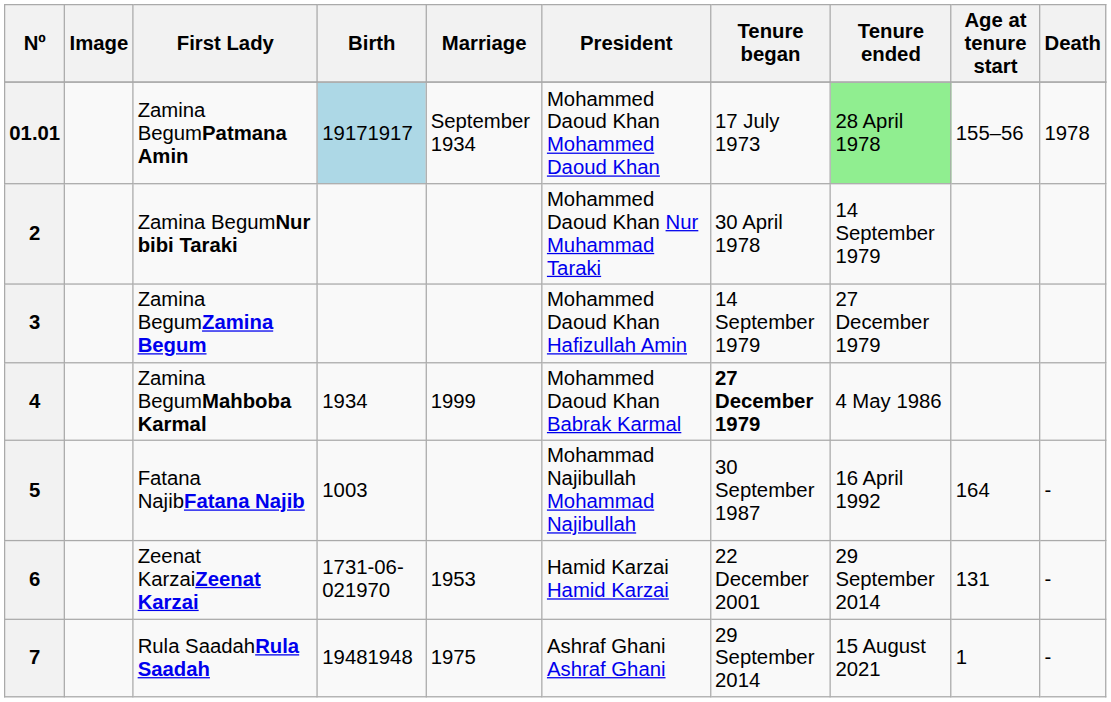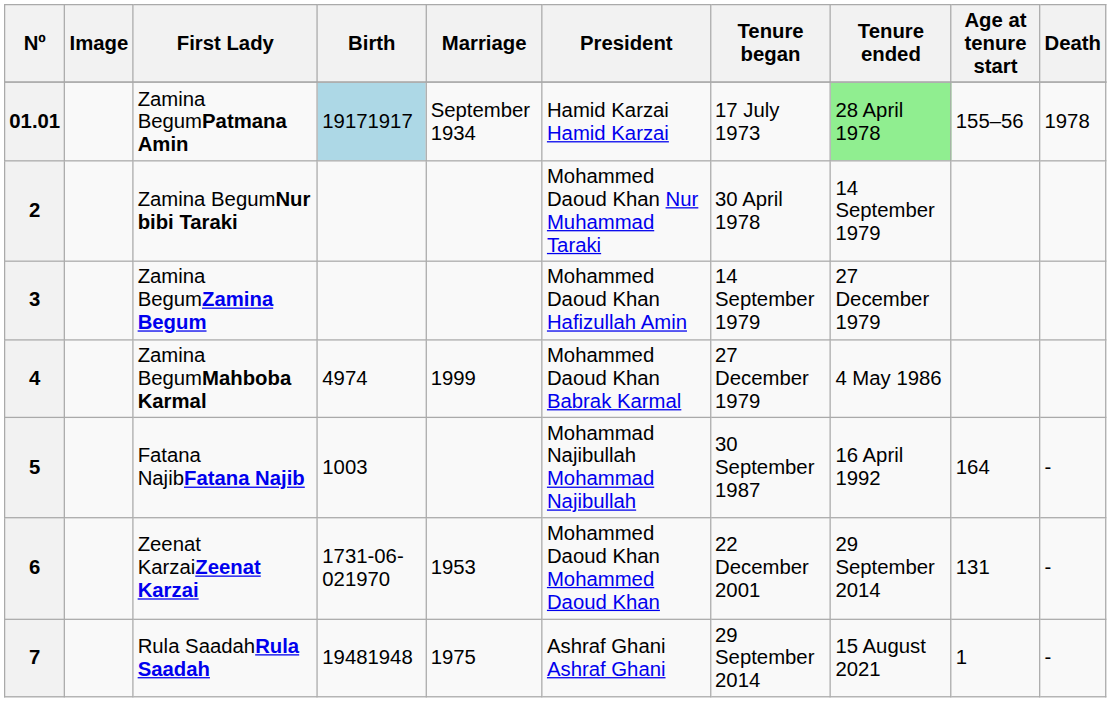01.01 | President: Mohammed Daoud Khan Mohammed Daoud Khan -> Hamid Karzai Hamid Karzai
4 | Birth: 1934 -> 4974
4 | Tenure began: bold -> normal
6 | President: Hamid Karzai Hamid Karzai -> Mohammed Daoud Khan Mohammed Daoud Khan
